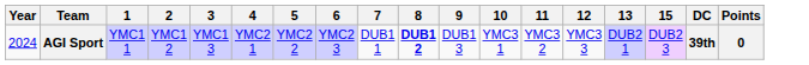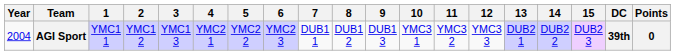+ column: 14 | DUB2 2
AGI Sport | Year: 2024 -> 2004
AGI Sport | 8: bold -> normal
